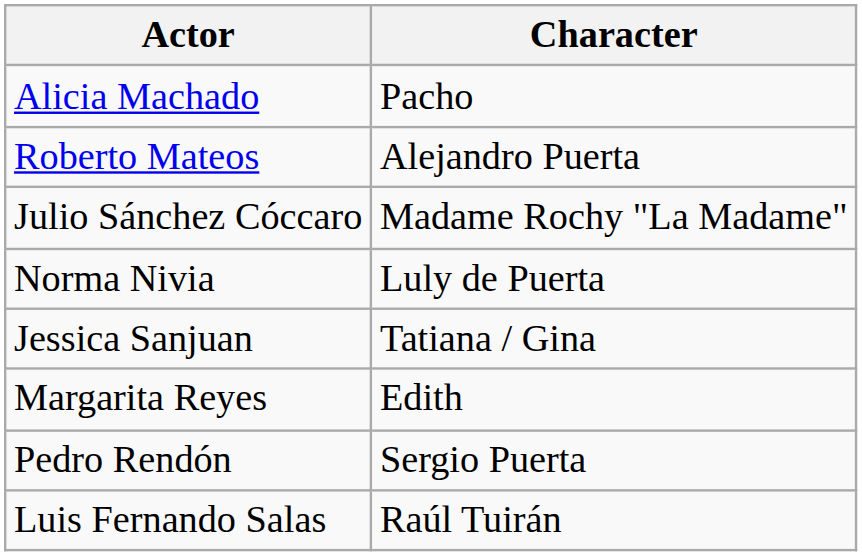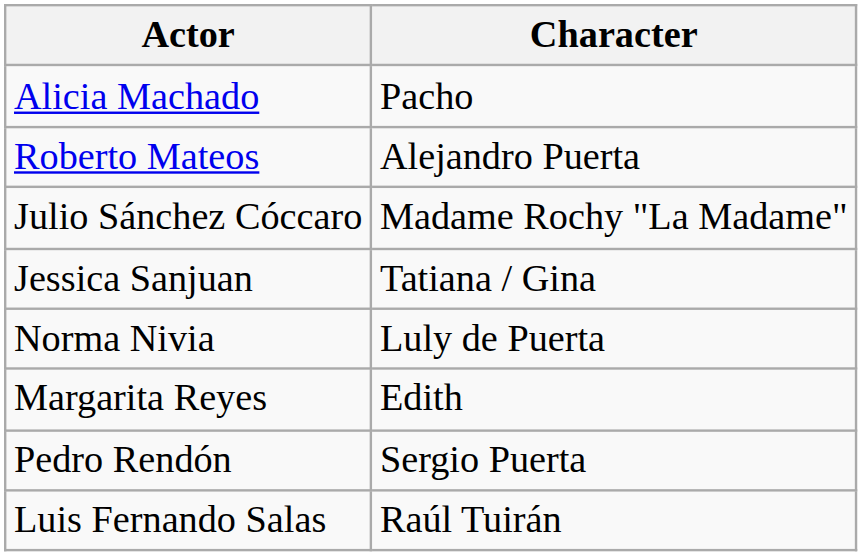rows swapped: Jessica Sanjuan <-> Norma Nivia
